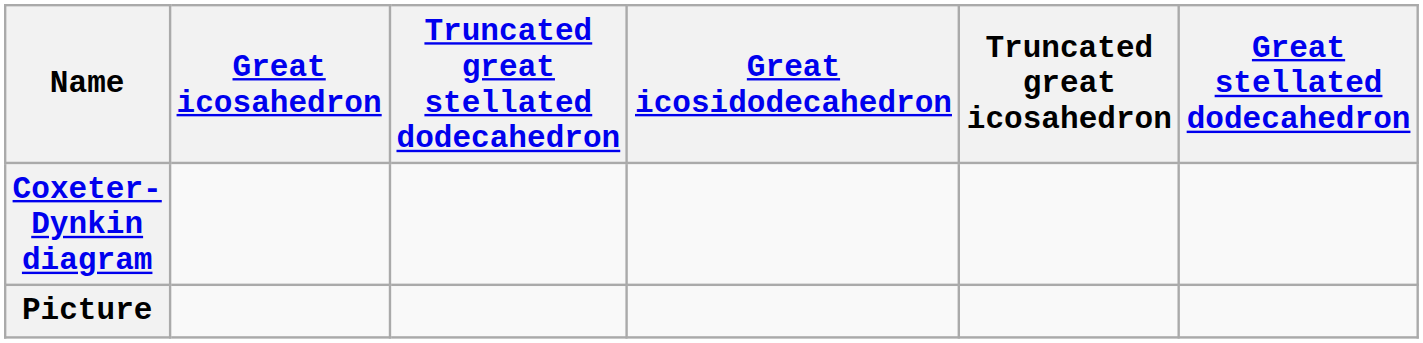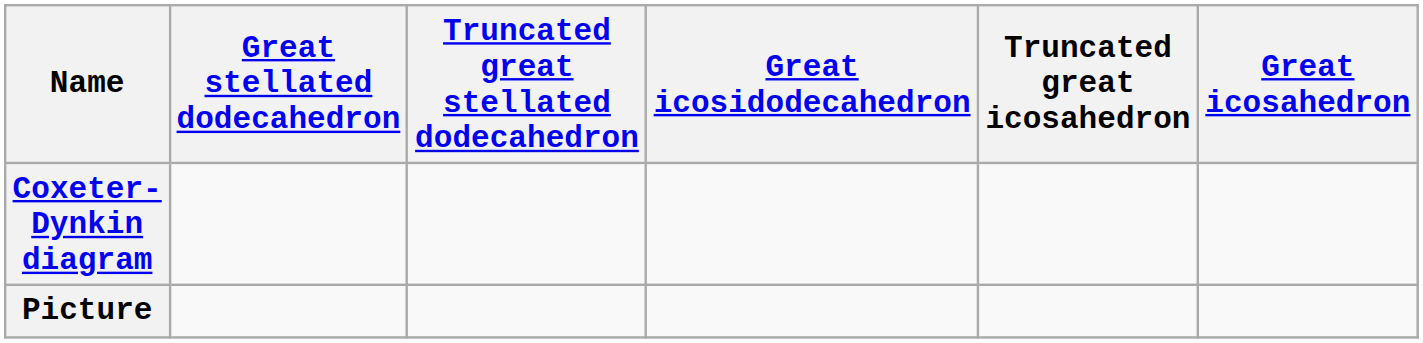columns swapped: Great stellated dodecahedron <-> Great icosahedron
